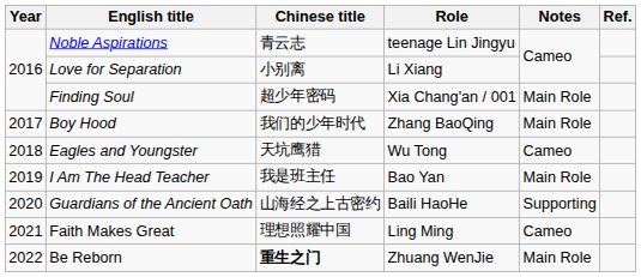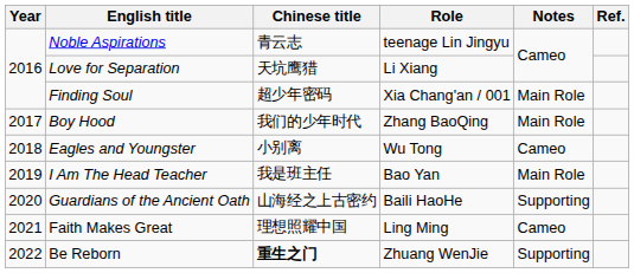Love for Separation | Chinese title: 小别离 -> 天坑鹰猎
Eagles and Youngster | Chinese title: 天坑鹰猎 -> 小别离
Be Reborn | Notes: Main Role -> Supporting
